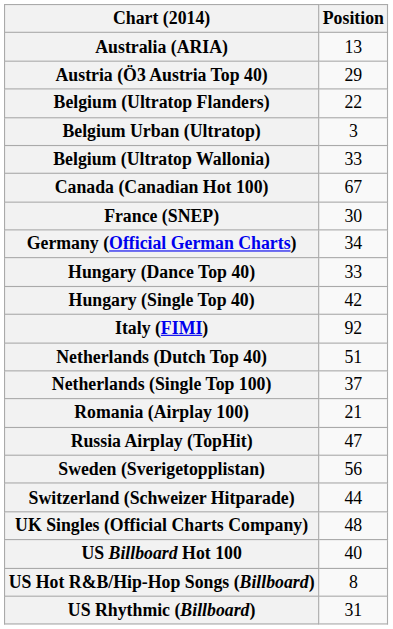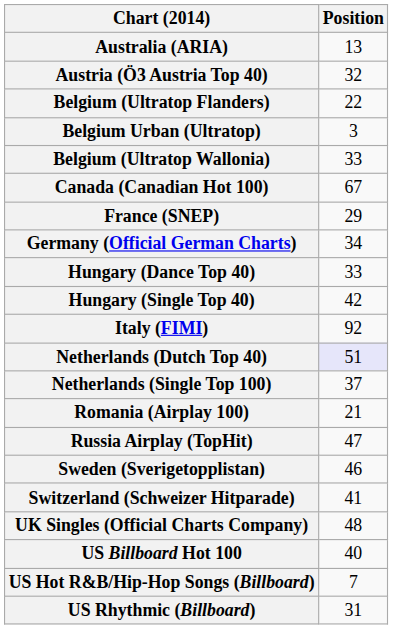Austria (Ö3 Austria Top 40) | Position: 29 -> 32
France (SNEP) | Position: 30 -> 29
Netherlands (Dutch Top 40) | Position: no background -> lavender background
Sweden (Sverigetopplistan) | Position: 56 -> 46
Switzerland (Schweizer Hitparade) | Position: 44 -> 41
US Hot R&B/Hip-Hop Songs (Billboard) | Position: 8 -> 7
